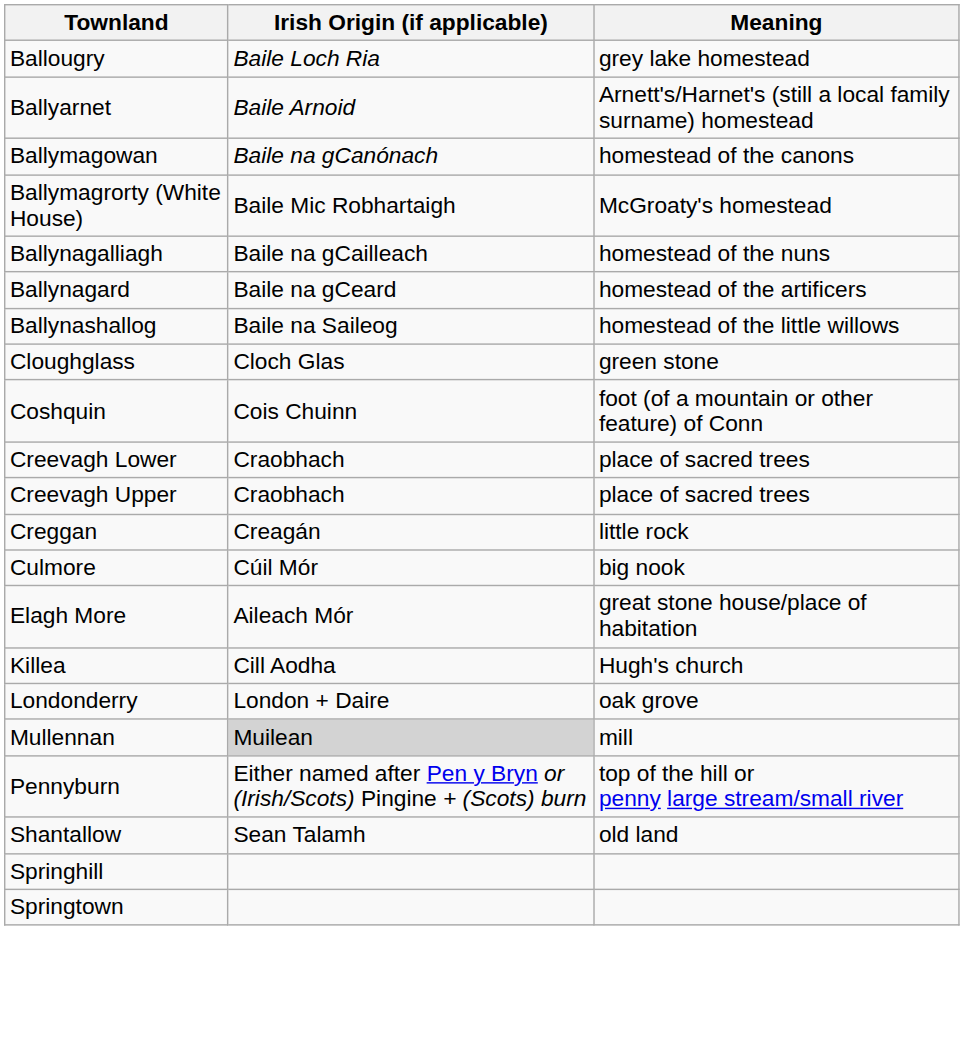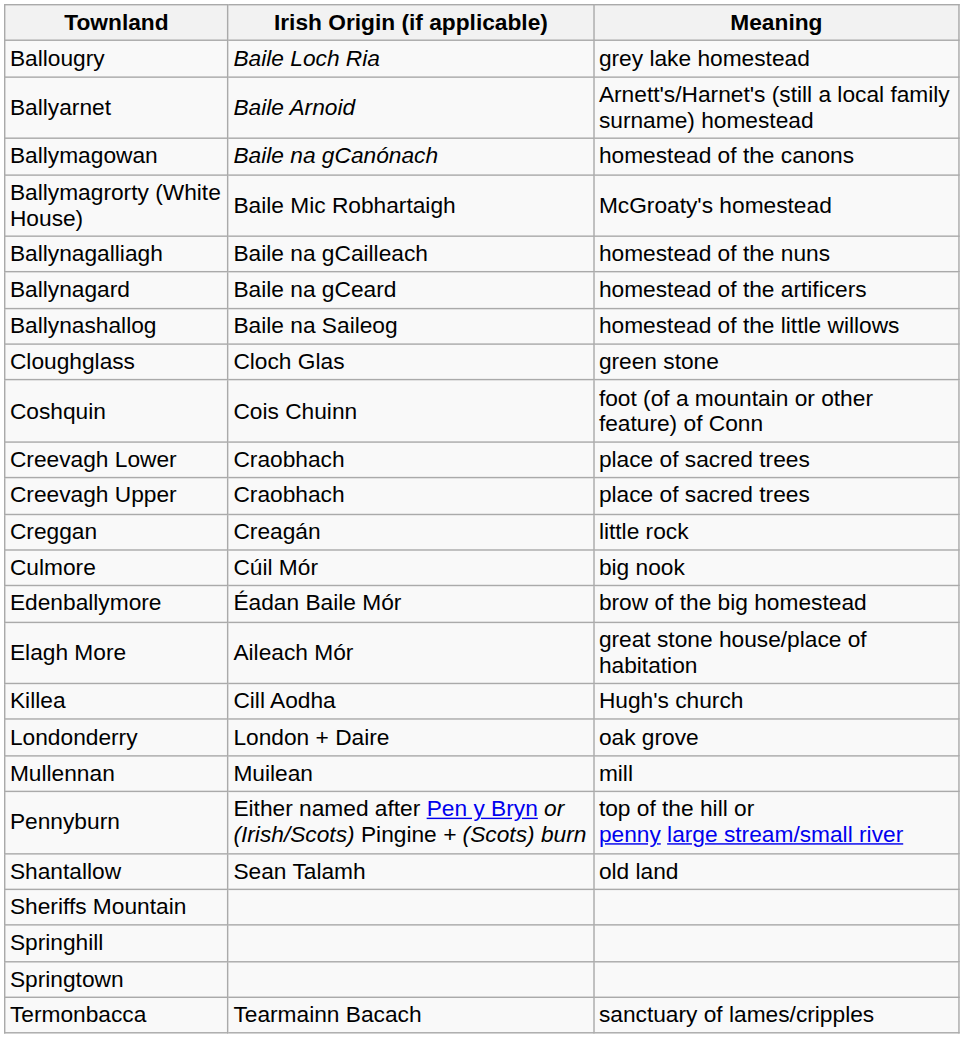+ row: Edenballymore | Éadan Baile Mór | brow of the big homestead
Mullennan | Irish Origin (if applicable): lightgrey background -> no background
+ row: Sheriffs Mountain
+ row: Termonbacca | Tearmainn Bacach | sanctuary of lames/cripples
